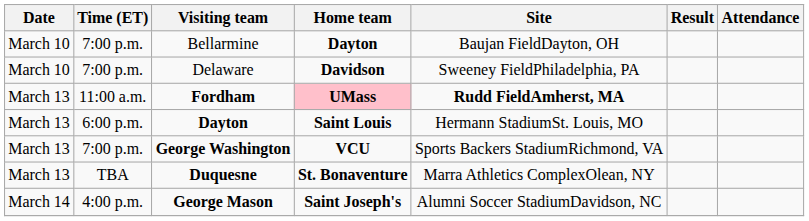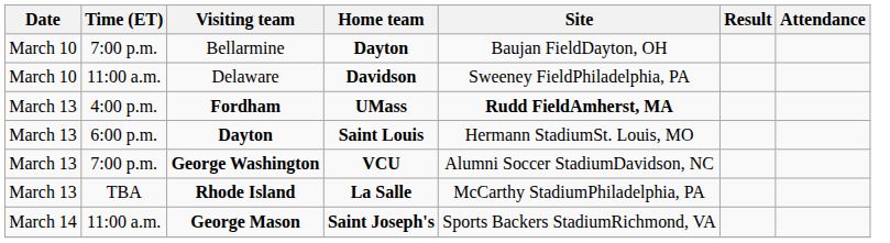Delaware | Time (ET): 7:00 p.m. -> 11:00 a.m.
Fordham | Time (ET): 11:00 a.m. -> 4:00 p.m.
Fordham | Home team: pink background -> no background
George Washington | Site: Sports Backers StadiumRichmond, VA -> Alumni Soccer StadiumDavidson, NC
- row: March 13 | TBA | Duquesne | St. Bonaventure | Marra Athletics ComplexOlean, NY
+ row: March 13 | TBA | Rhode Island | La Salle | McCarthy StadiumPhiladelphia, PA
George Mason | Time (ET): 4:00 p.m. -> 11:00 a.m.
George Mason | Site: Alumni Soccer StadiumDavidson, NC -> Sports Backers StadiumRichmond, VA
